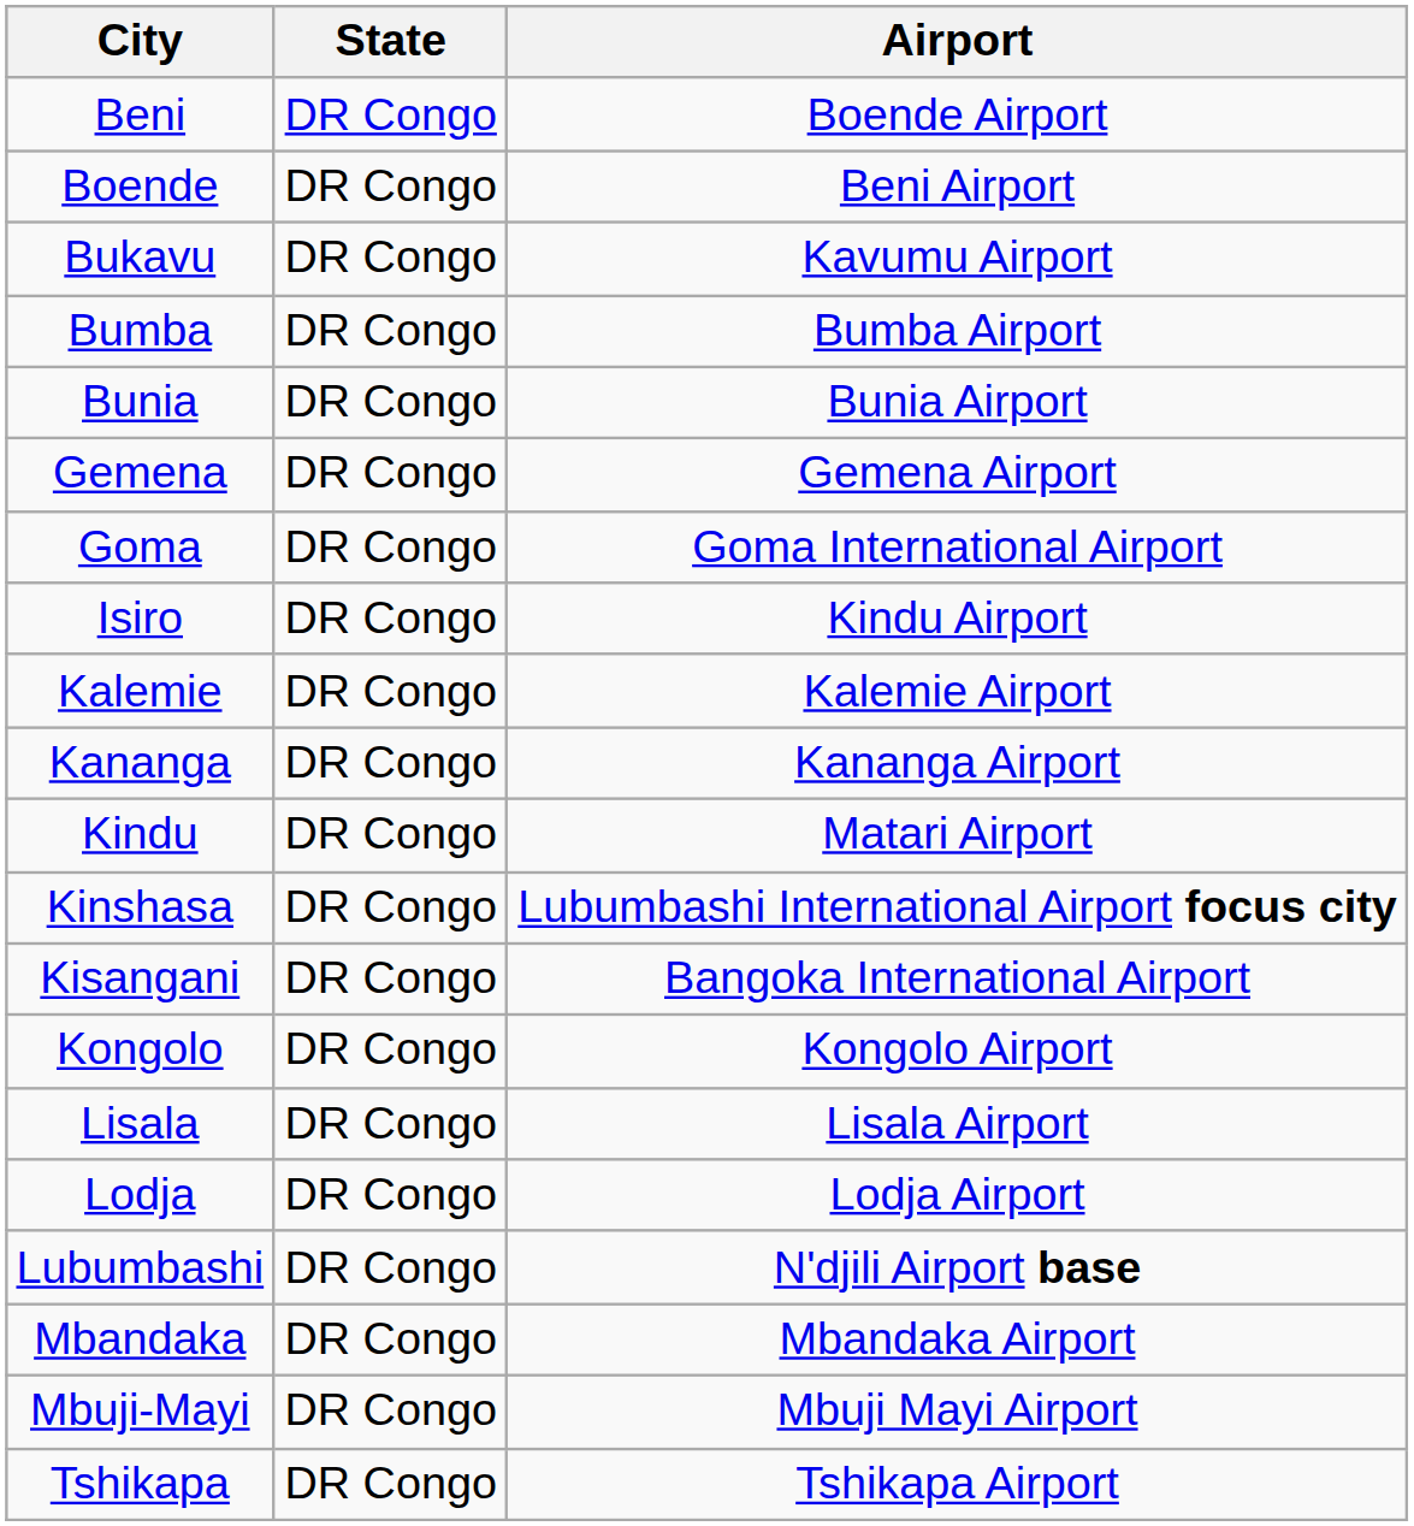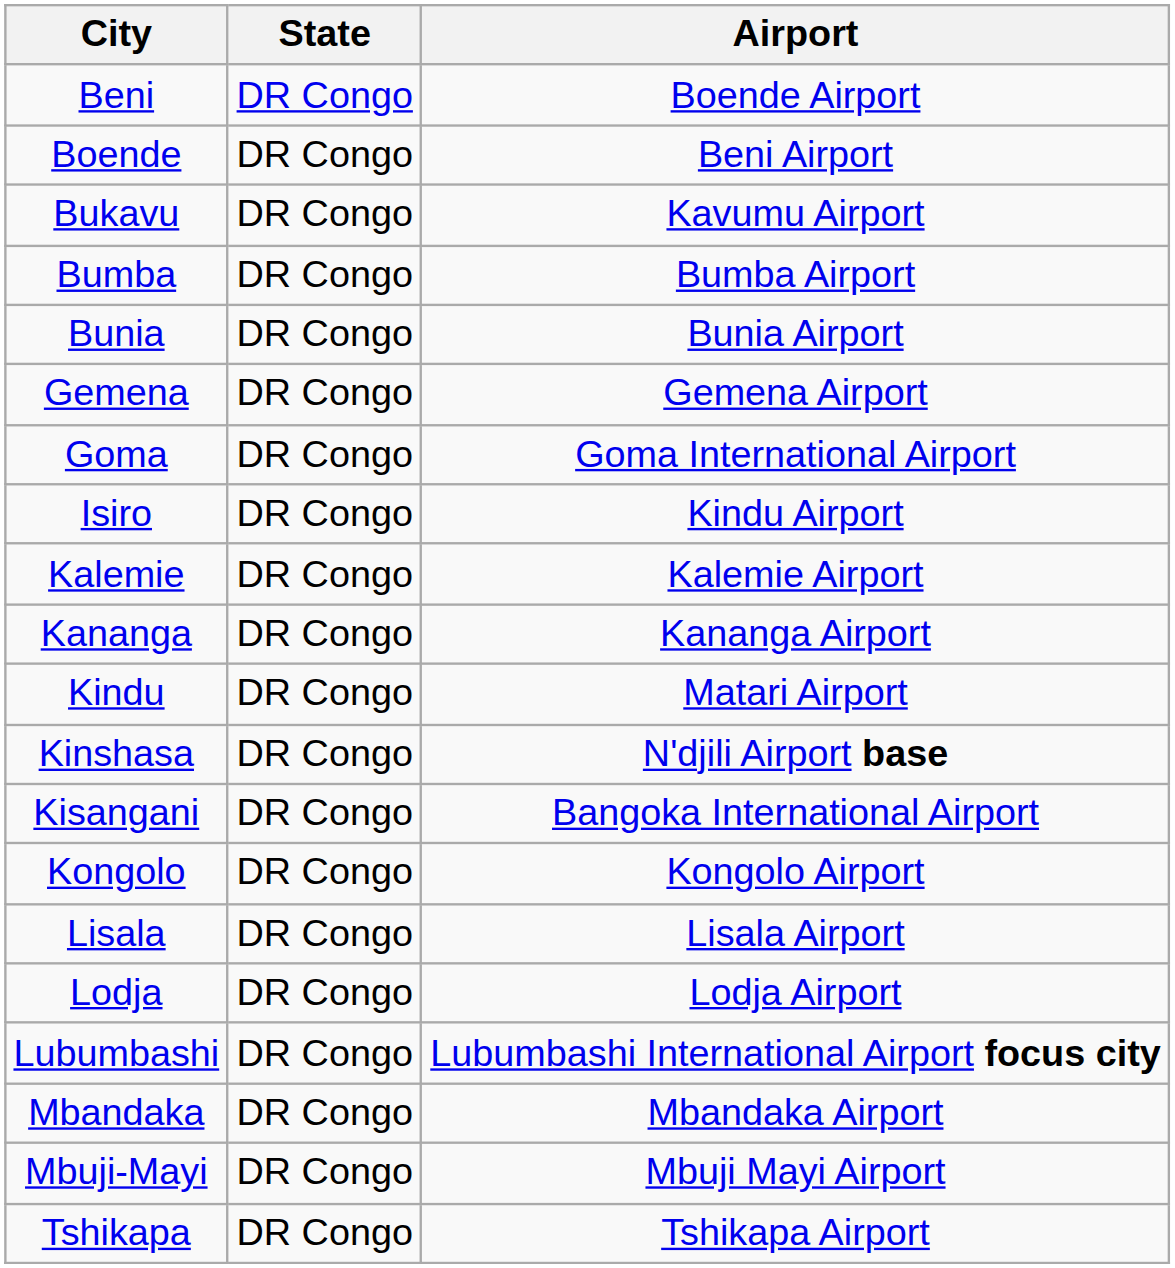Kinshasa | Airport: Lubumbashi International Airport focus city -> N'djili Airport base
Lubumbashi | Airport: N'djili Airport base -> Lubumbashi International Airport focus city
